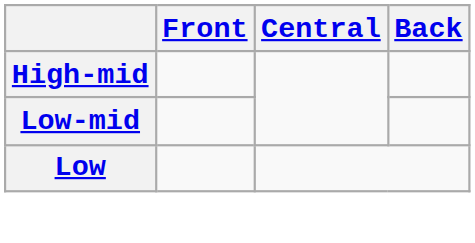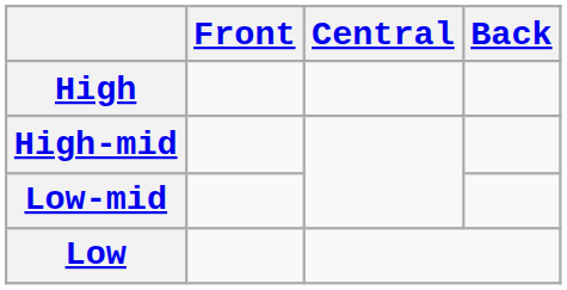+ row: High
